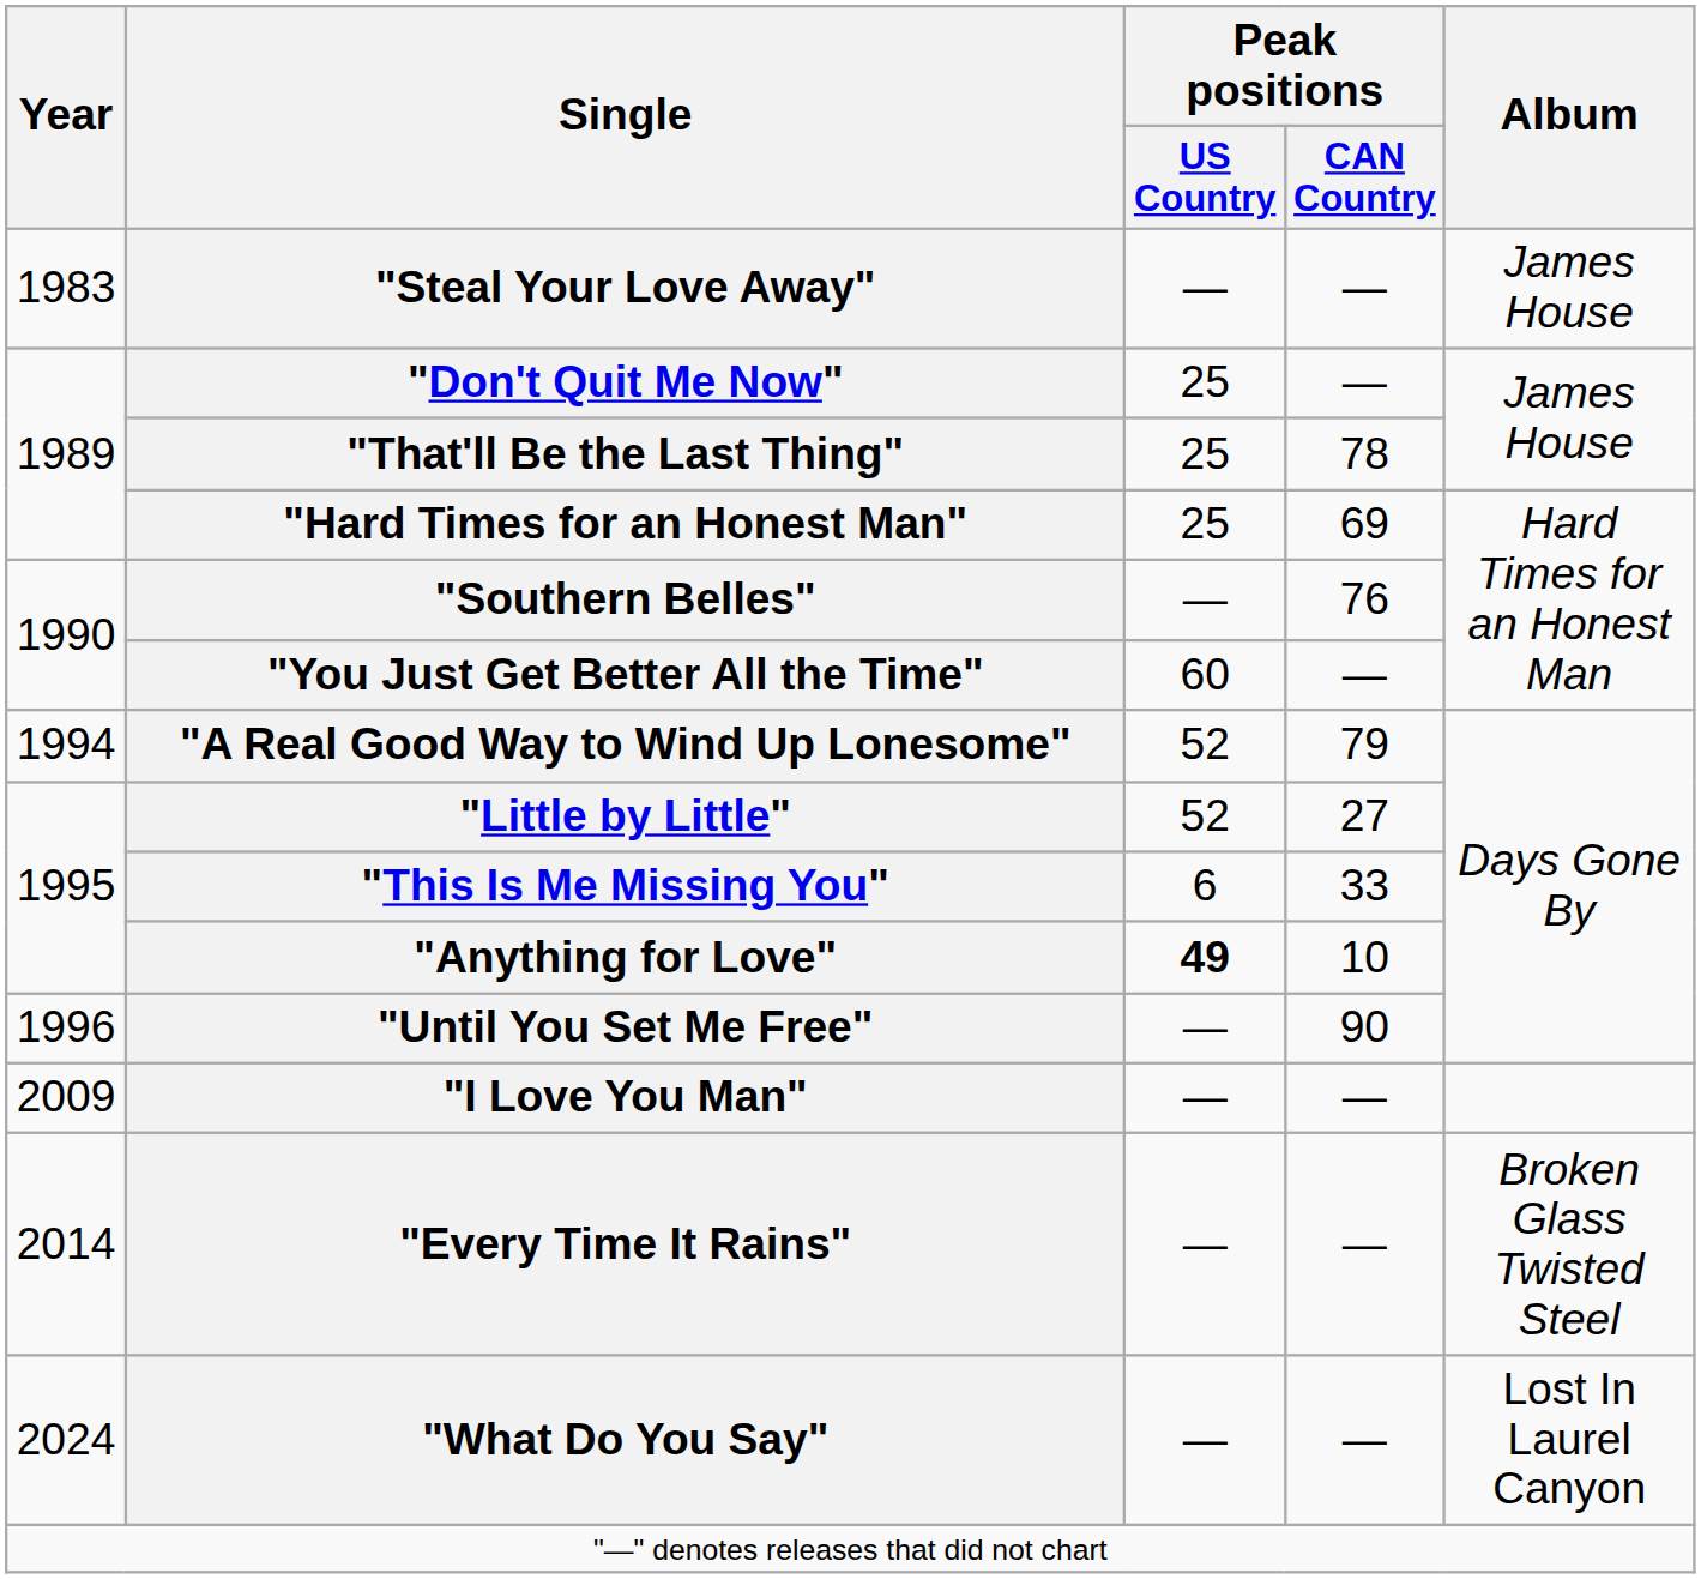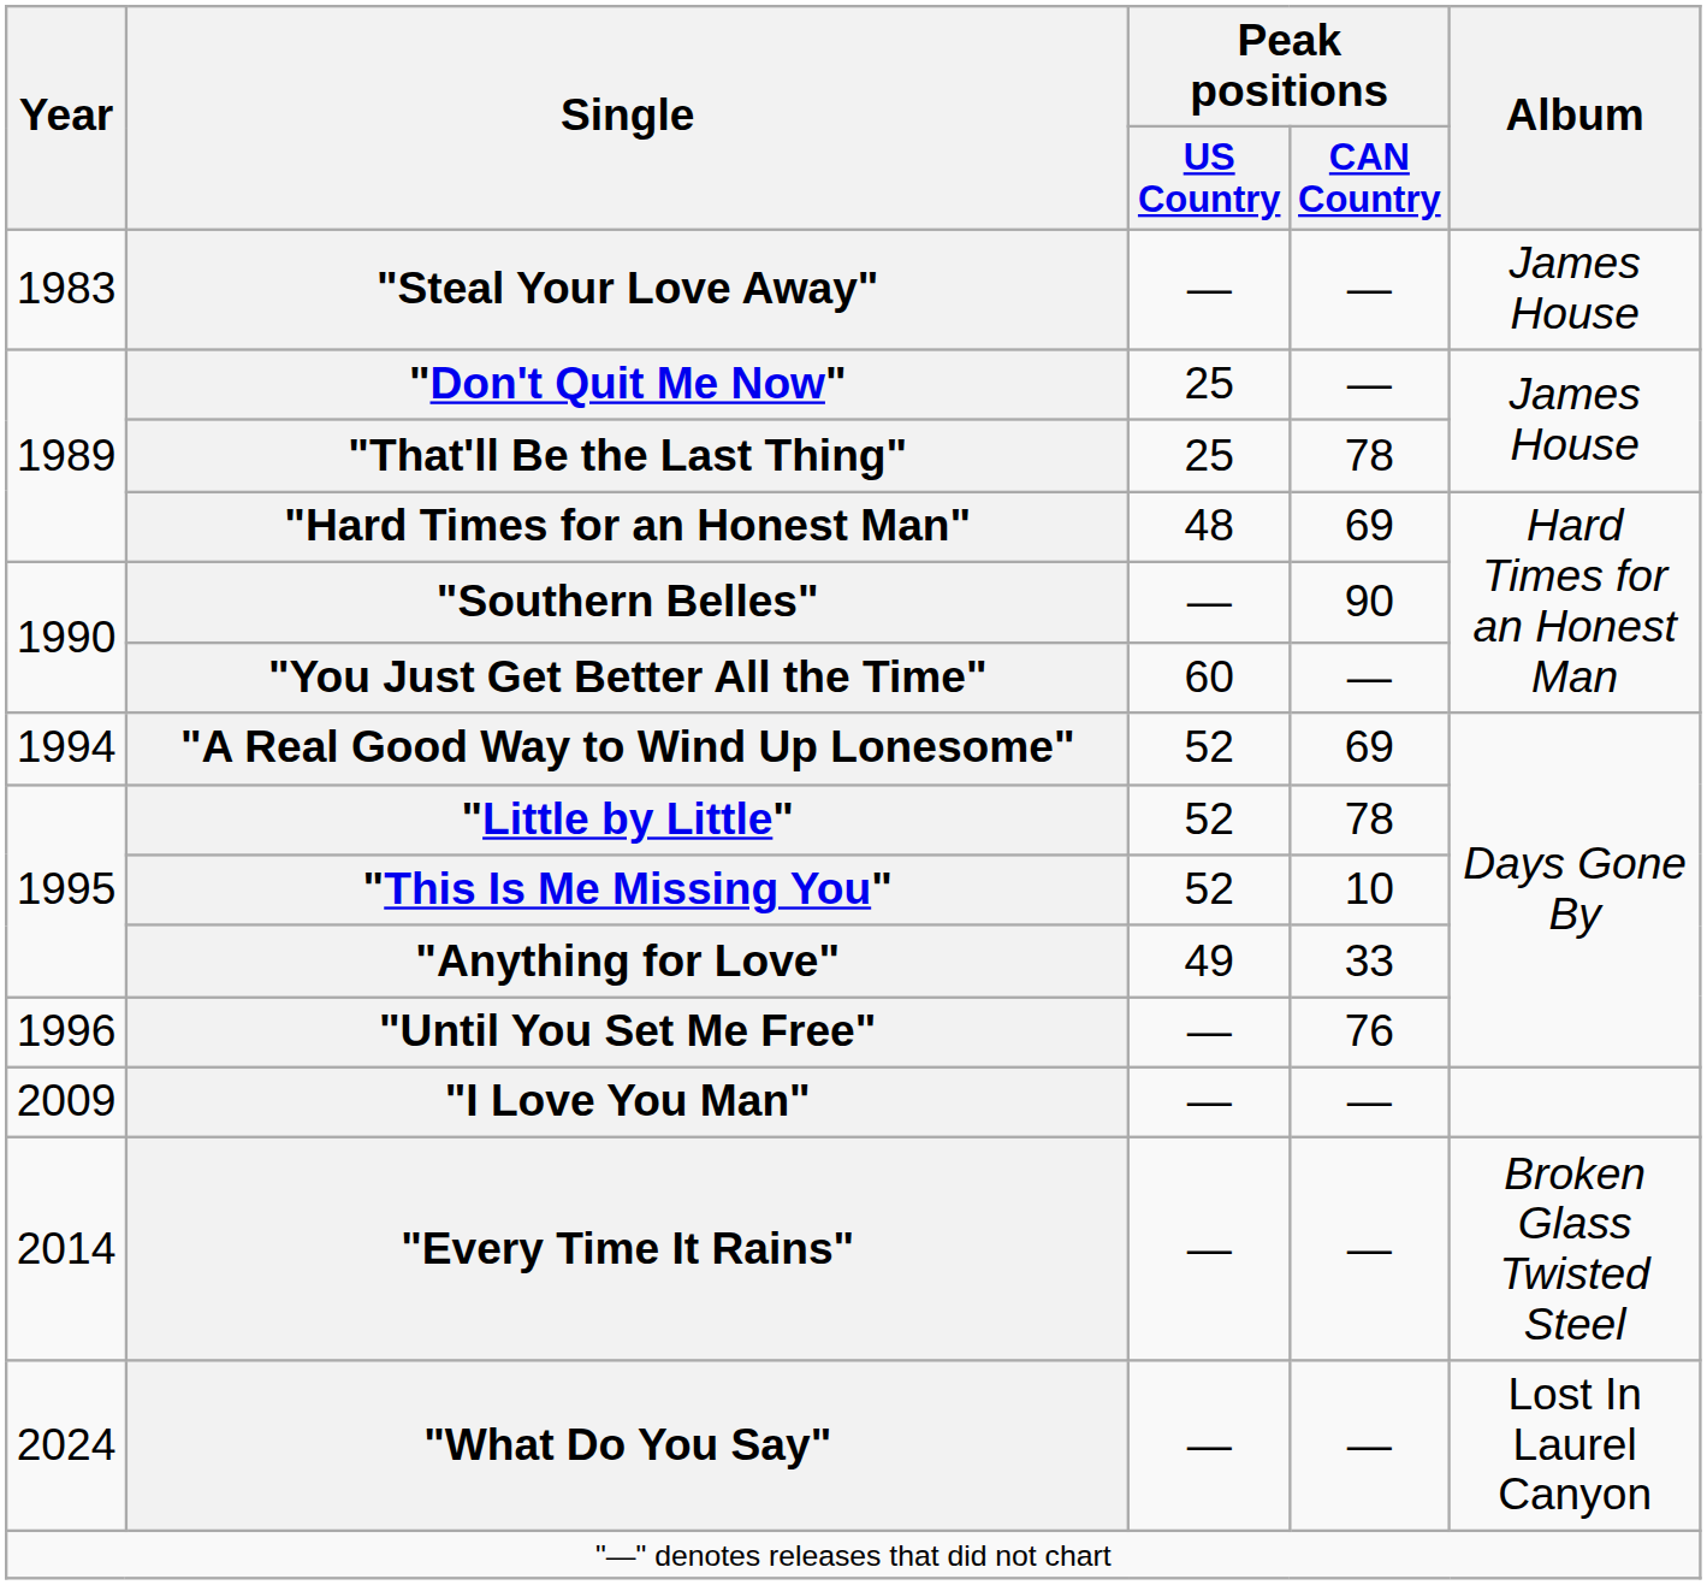"Hard Times for an Honest Man" | Peak positions / US Country: 25 -> 48
"Southern Belles" | Peak positions / CAN Country: 76 -> 90
"A Real Good Way to Wind Up Lonesome" | Peak positions / CAN Country: 79 -> 69
"Little by Little" | Peak positions / CAN Country: 27 -> 78
"This Is Me Missing You" | Peak positions / US Country: 6 -> 52
"This Is Me Missing You" | Peak positions / CAN Country: 33 -> 10
"Anything for Love" | Peak positions / US Country: bold -> normal
"Anything for Love" | Peak positions / CAN Country: 10 -> 33
"Until You Set Me Free" | Peak positions / CAN Country: 90 -> 76
